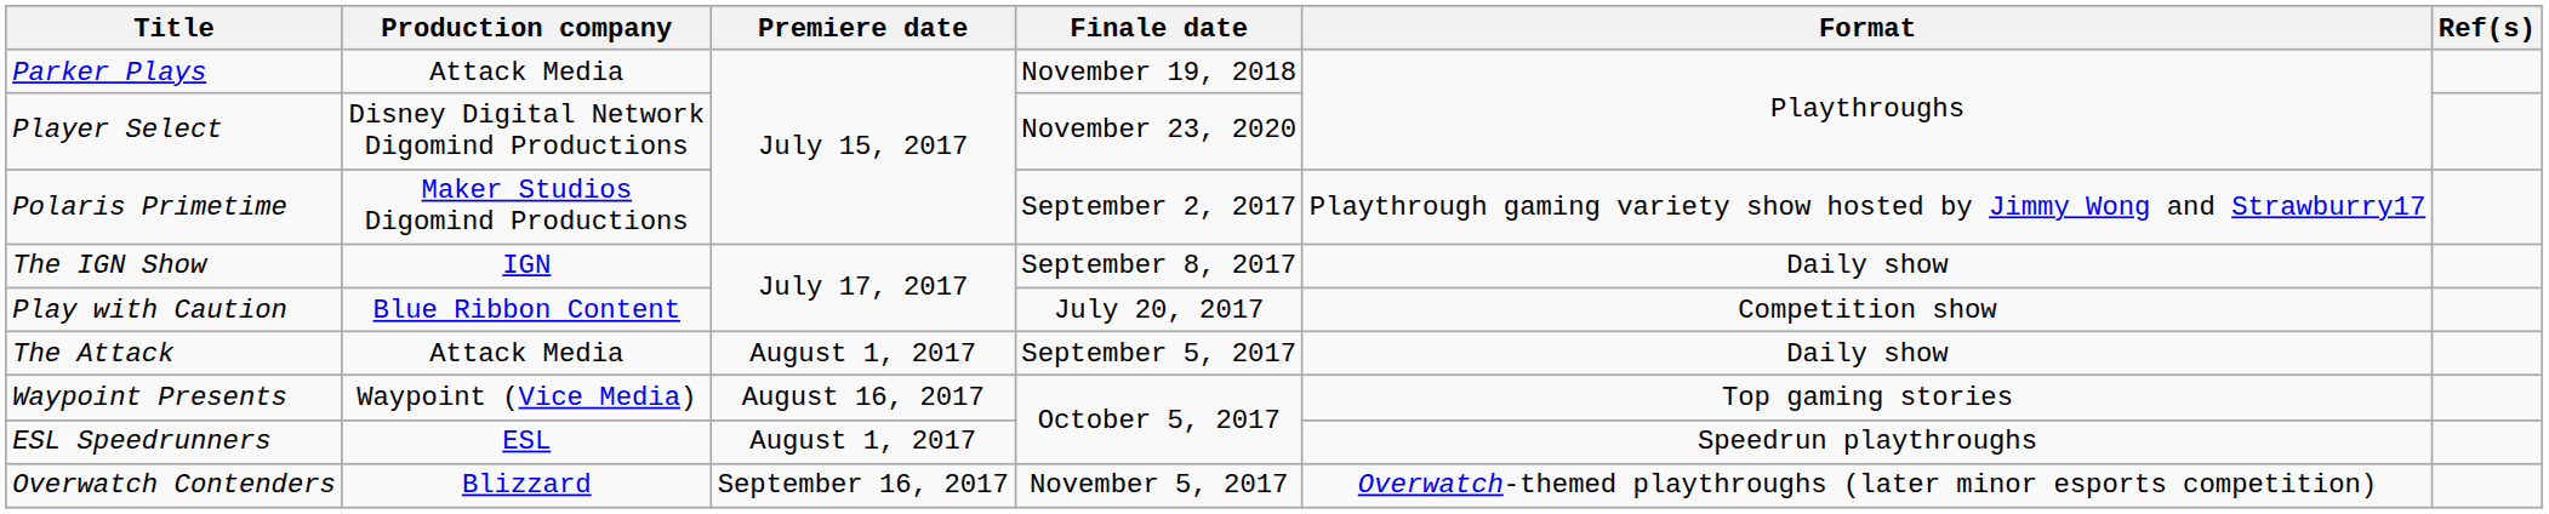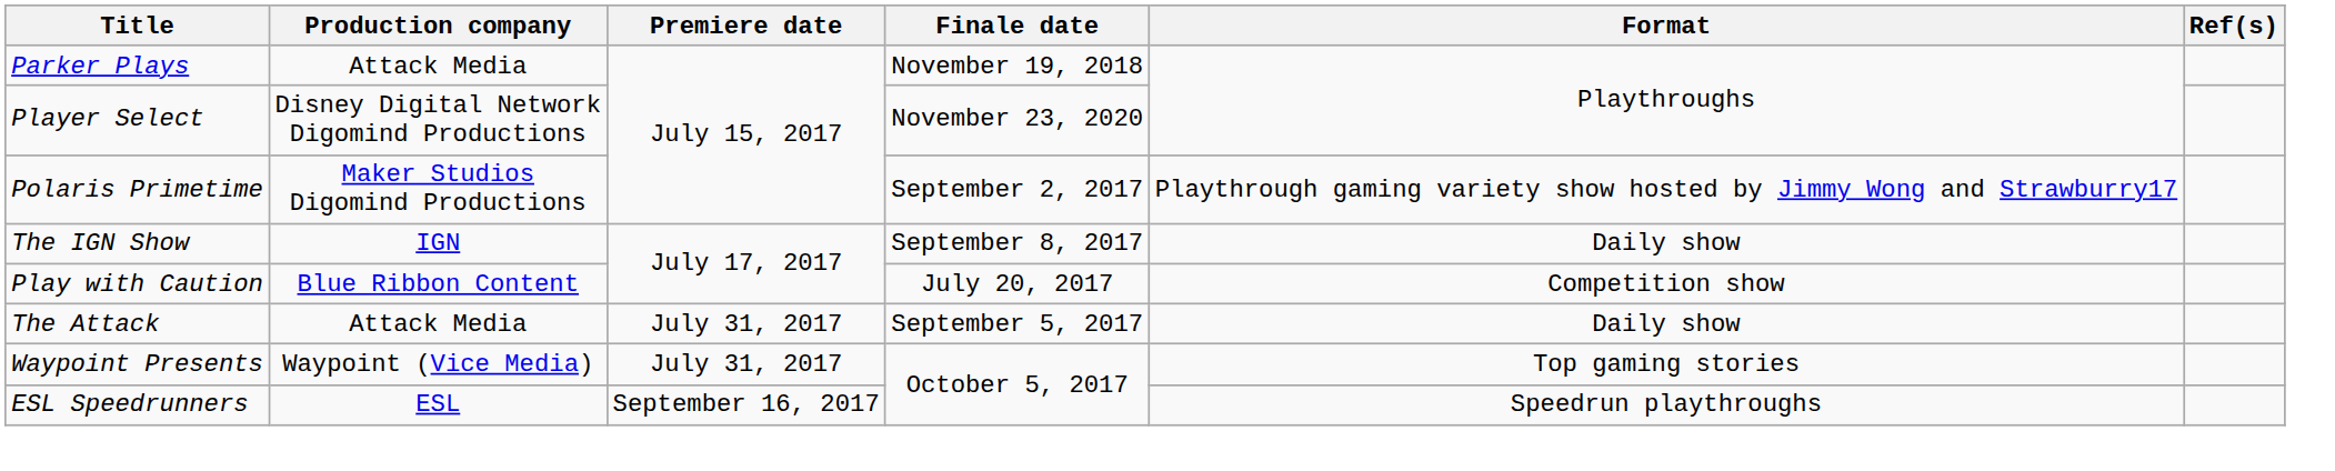The Attack | Premiere date: August 1, 2017 -> July 31, 2017
Waypoint Presents | Premiere date: August 16, 2017 -> July 31, 2017
ESL Speedrunners | Premiere date: August 1, 2017 -> September 16, 2017
- row: Overwatch Contenders | Blizzard | September 16, 2017 | November 5, 2017 | Overwatch-themed playthroughs (later minor esports competition)
